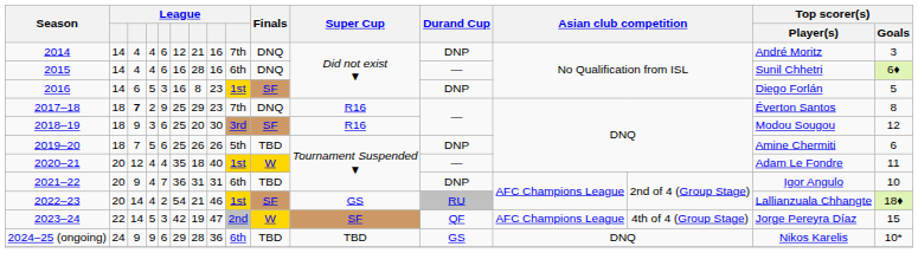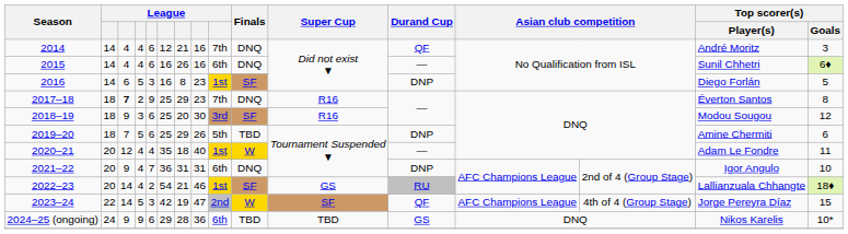2014 | Durand Cup: DNP -> QF
2015 | column 7: 28 -> 26
2019–20 | column 7: 26 -> 29
2021–22 | Finals: TBD -> DNQ
